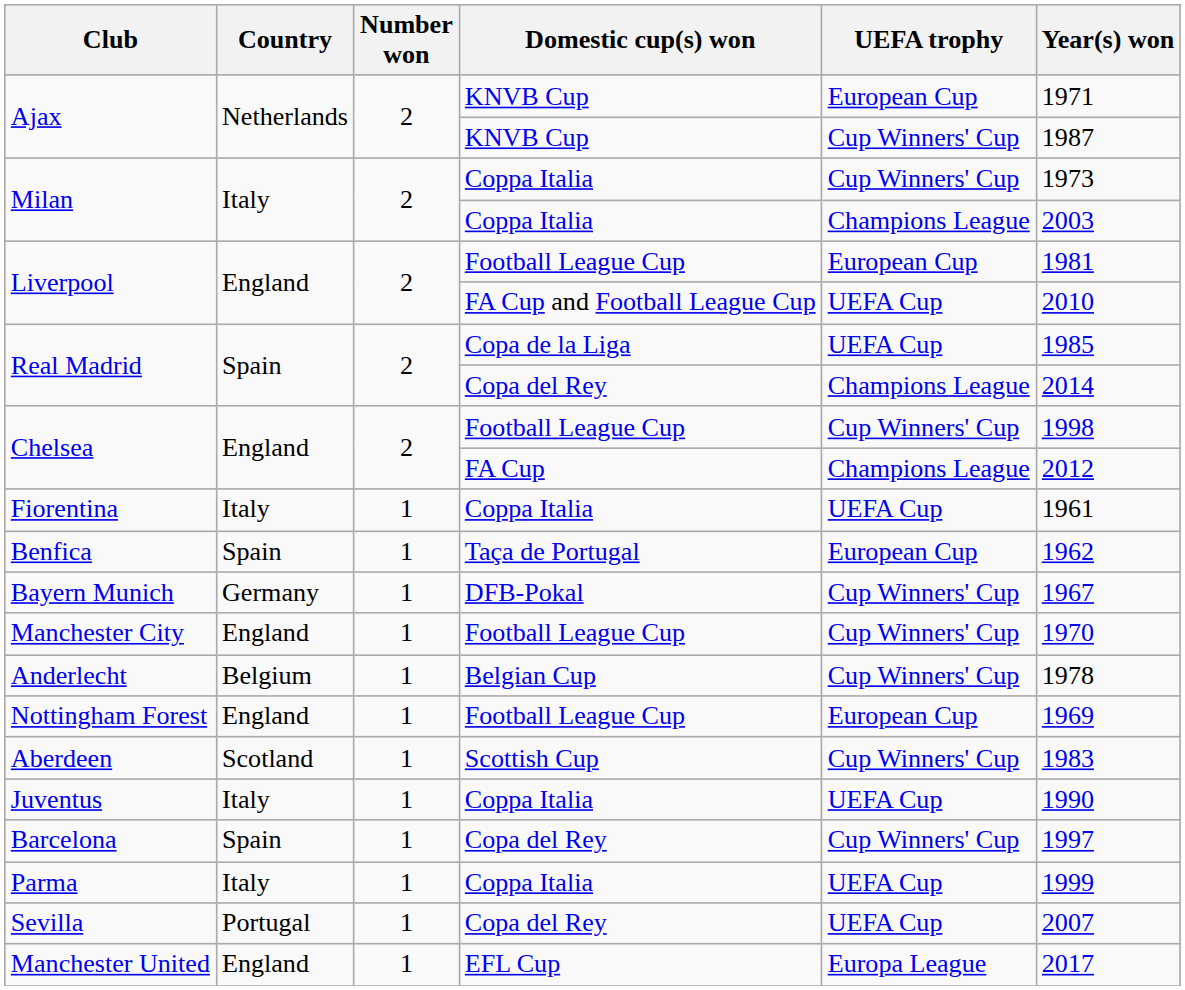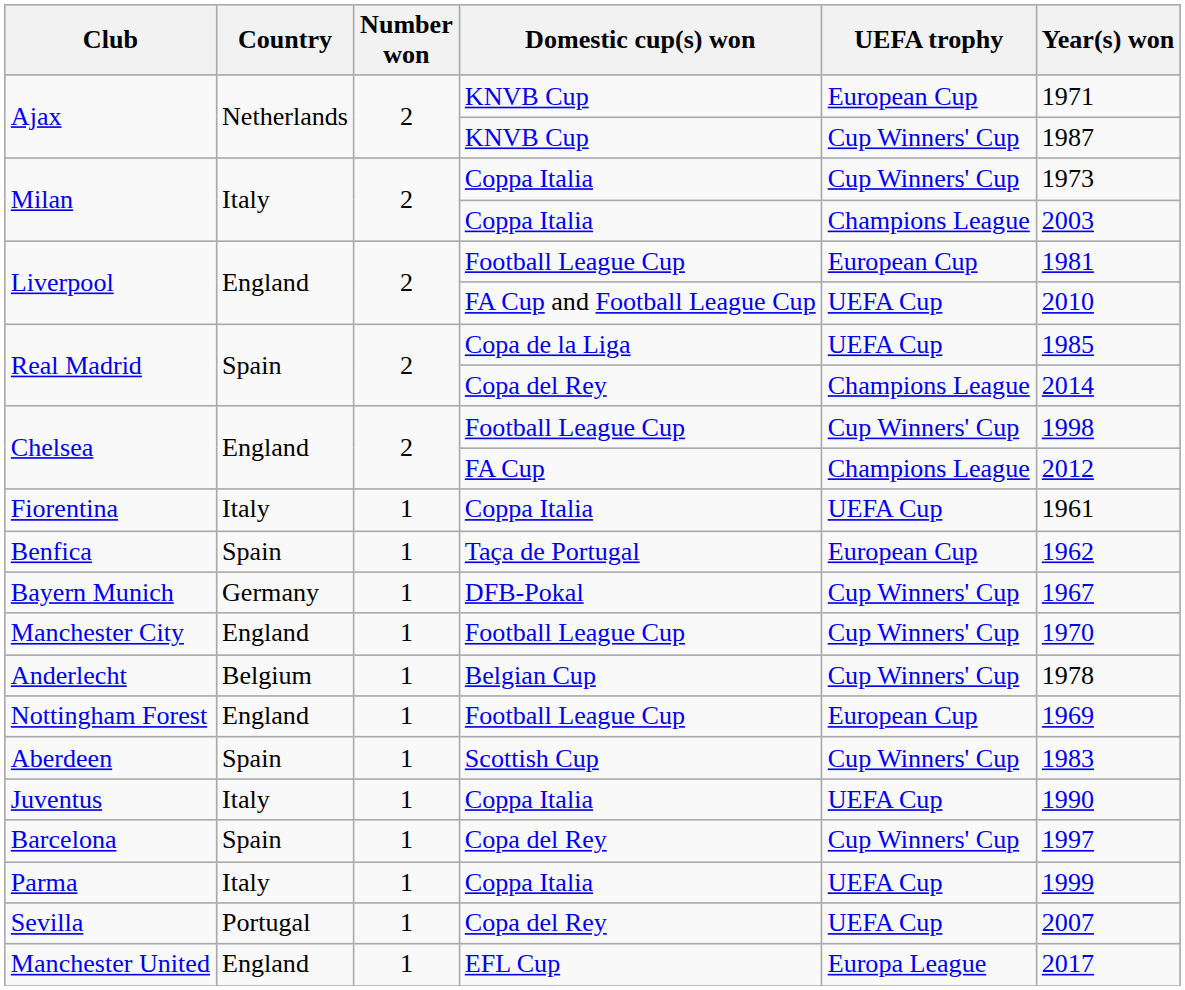Aberdeen | Country: Scotland -> Spain
